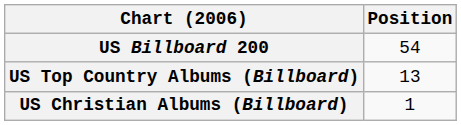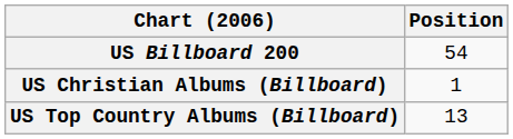rows swapped: US Christian Albums (Billboard) <-> US Top Country Albums (Billboard)
